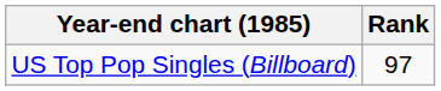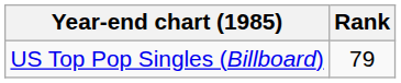US Top Pop Singles (Billboard) | Rank: 97 -> 79
